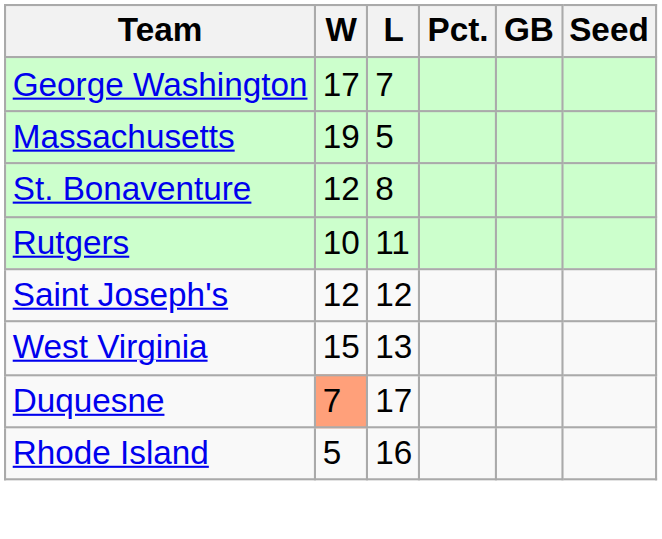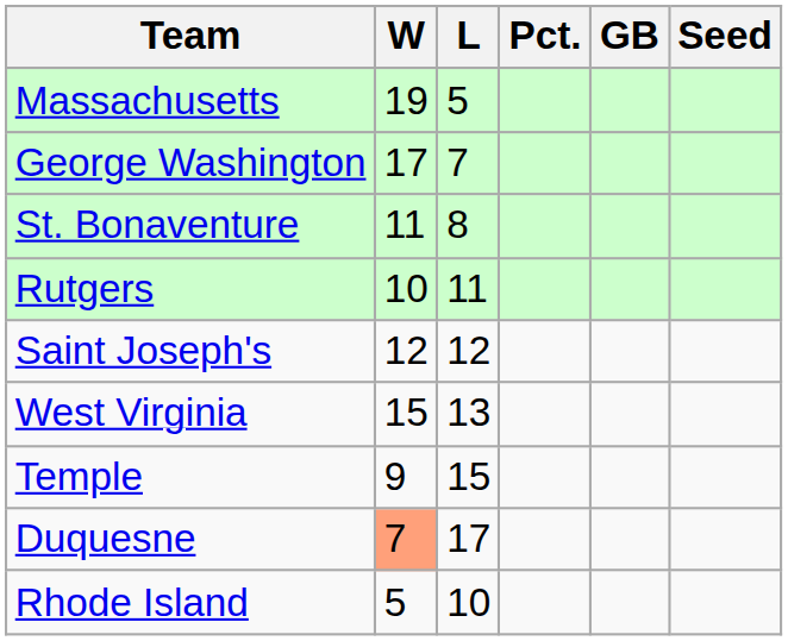rows swapped: Massachusetts <-> George Washington
St. Bonaventure | W: 12 -> 11
+ row: Temple | 9 | 15
Rhode Island | L: 16 -> 10
